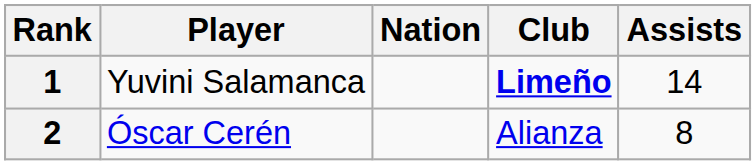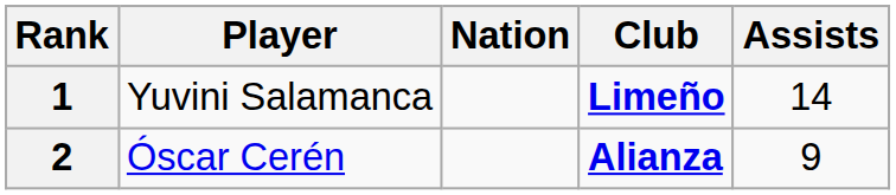2 | Club: normal -> bold
2 | Assists: 8 -> 9
